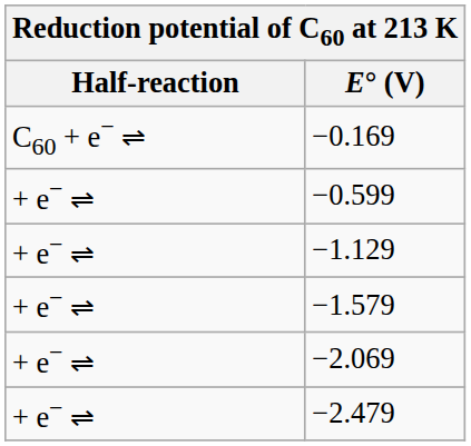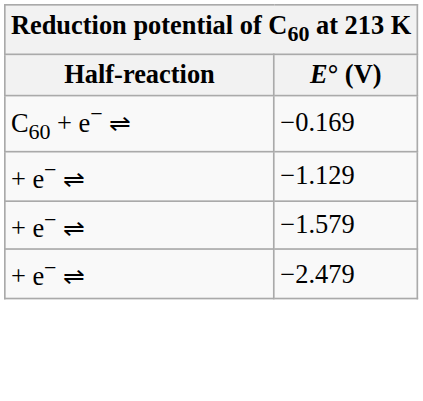- row: + e− ⇌ | −0.599
- row: + e− ⇌ | −2.069
